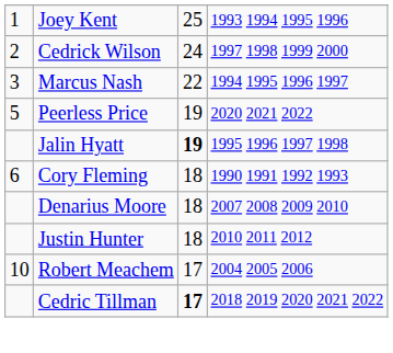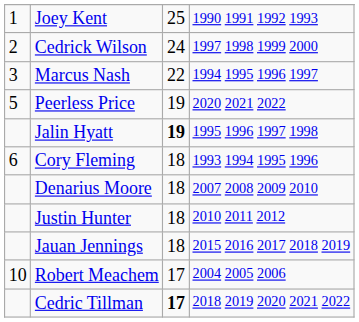Joey Kent | column 4: 1993 1994 1995 1996 -> 1990 1991 1992 1993
Cory Fleming | column 4: 1990 1991 1992 1993 -> 1993 1994 1995 1996
+ row: Jauan Jennings | 18 | 2015 2016 2017 2018 2019
